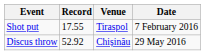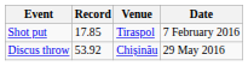Shot put | Record: 17.55 -> 17.85
Discus throw | Record: 52.92 -> 53.92
